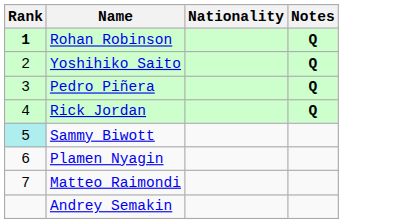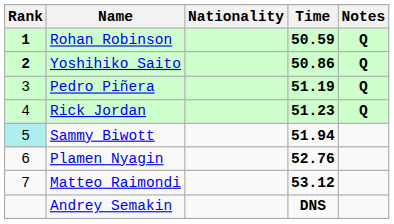+ column: Time | 50.59 | 50.86 | 51.19 | 51.23 | 51.94 | 52.76 | 53.12 | DNS
Yoshihiko Saito | Rank: normal -> bold
